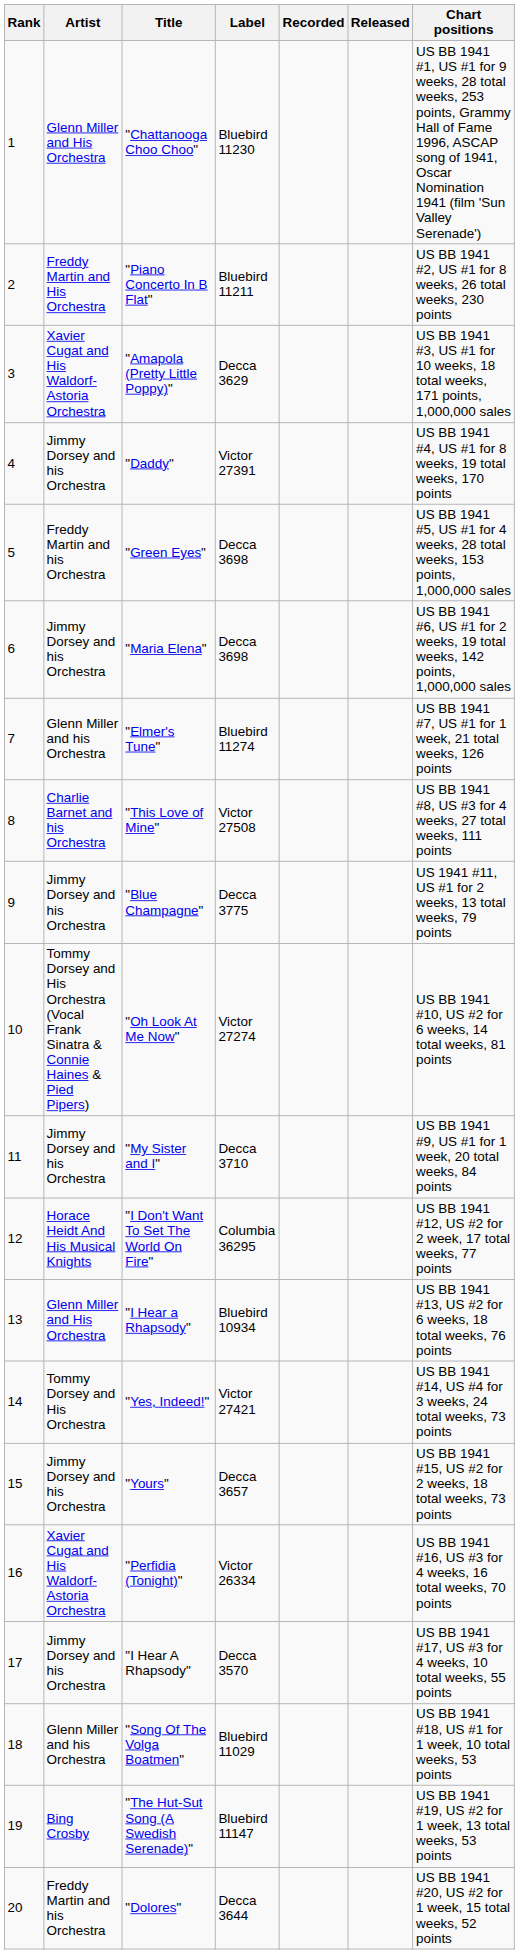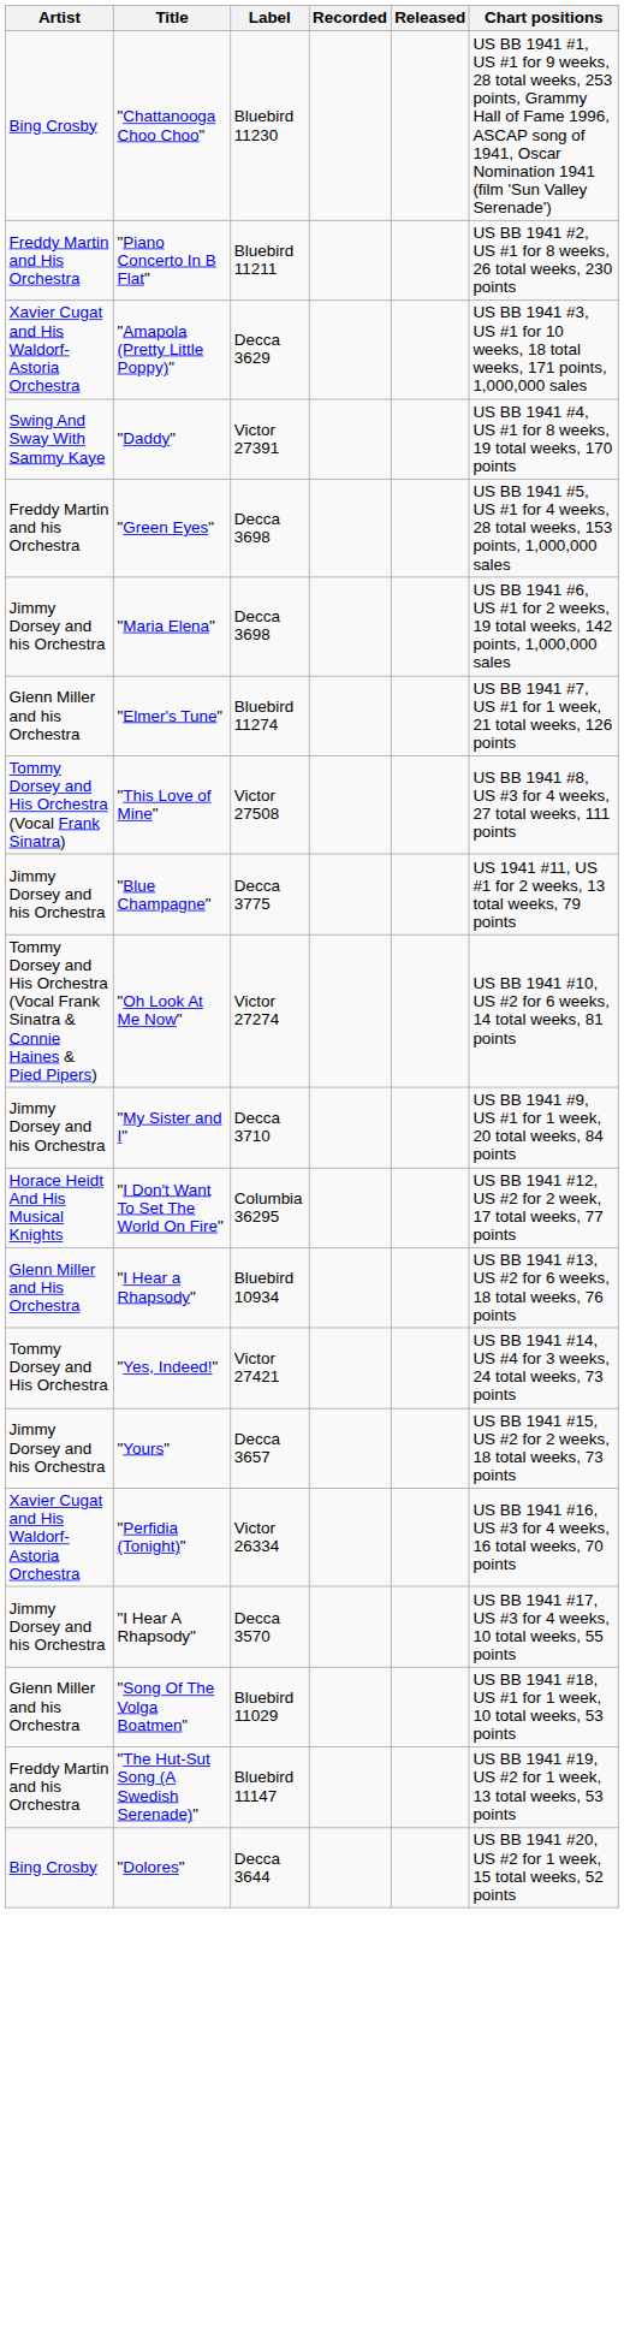- column: Rank | 1 | 2 | 3 | 4 | 5 | 6 | 7 | 8 | 9 | 10 | 11 | 12 | 13 | 14 | 15 | 16 | 17 | 18 | 19 | 20
"Chattanooga Choo Choo" | Artist: Glenn Miller and His Orchestra -> Bing Crosby
"Daddy" | Artist: Jimmy Dorsey and his Orchestra -> Swing And Sway With Sammy Kaye
"This Love of Mine" | Artist: Charlie Barnet and his Orchestra -> Tommy Dorsey and His Orchestra (Vocal Frank Sinatra)
"The Hut-Sut Song (A Swedish Serenade)" | Artist: Bing Crosby -> Freddy Martin and his Orchestra
"Dolores" | Artist: Freddy Martin and his Orchestra -> Bing Crosby
